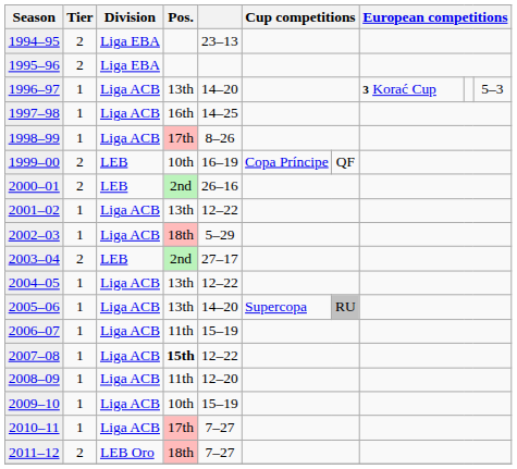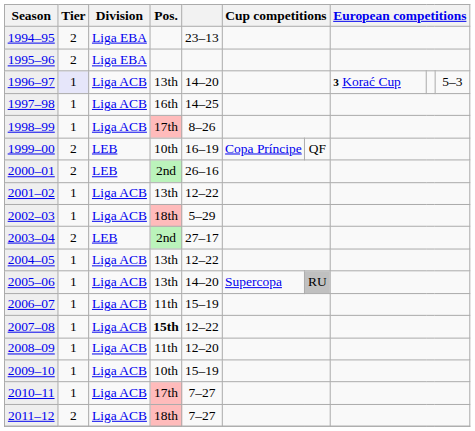1996–97 | Tier: no background -> lavender background
2011–12 | Division: LEB Oro -> Liga ACB
